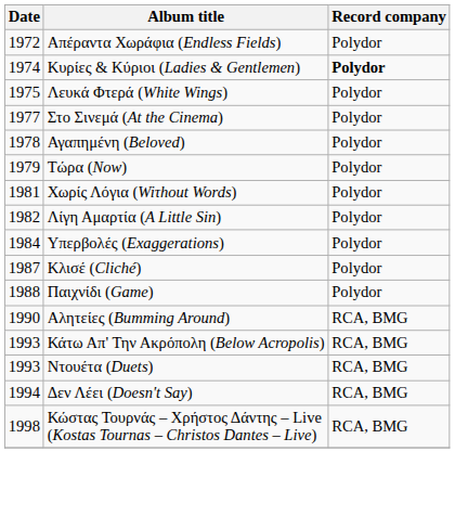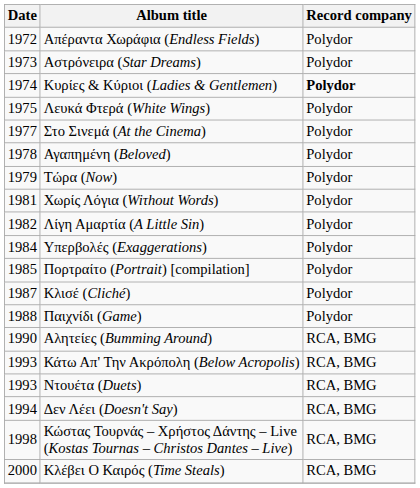+ row: 1973 | Αστρόνειρα (Star Dreams) | Polydor
+ row: 1985 | Πορτραίτο (Portrait) [compilation] | Polydor
+ row: 2000 | Κλέβει Ο Καιρός (Time Steals) | RCA, BMG
